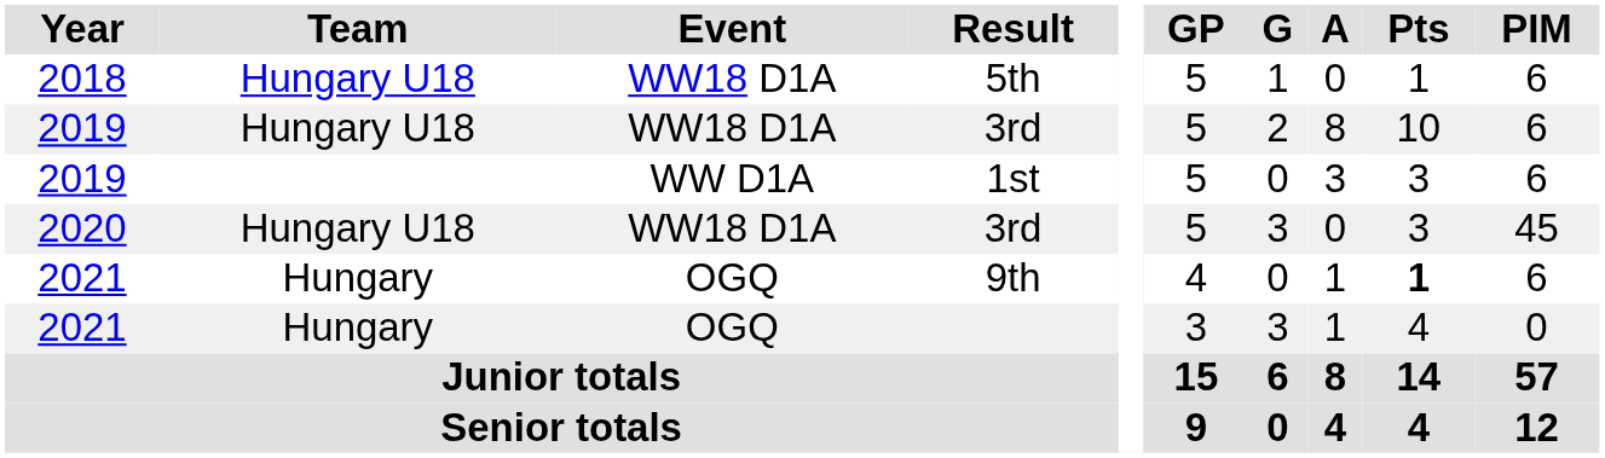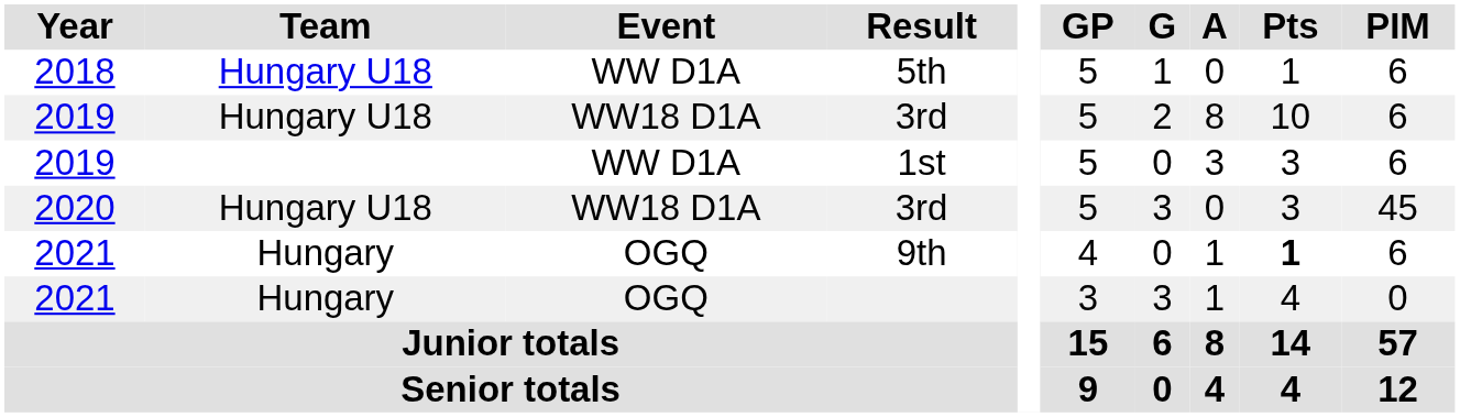5th | Event: WW18 D1A -> WW D1A
